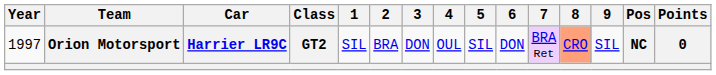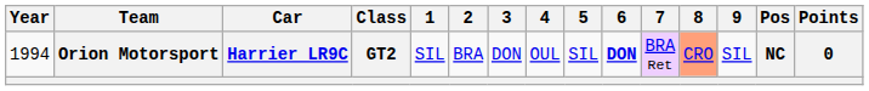Orion Motorsport | Year: 1997 -> 1994
Orion Motorsport | 6: normal -> bold
